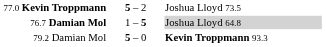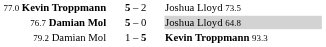76.7 Damian Mol | column 2: 1 – 5 -> 5 – 0
79.2 Damian Mol | column 2: 5 – 0 -> 1 – 5
